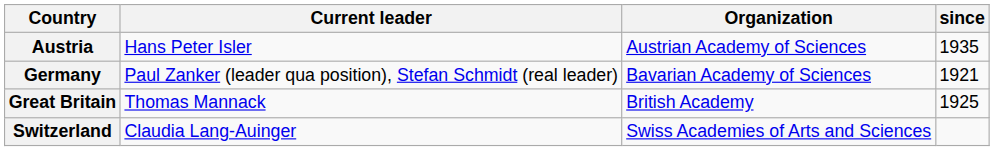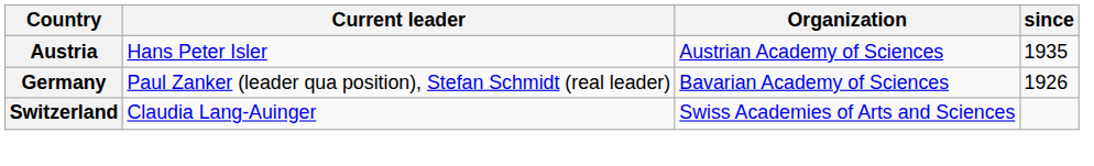Germany | since: 1921 -> 1926
- row: Great Britain | Thomas Mannack | British Academy | 1925
